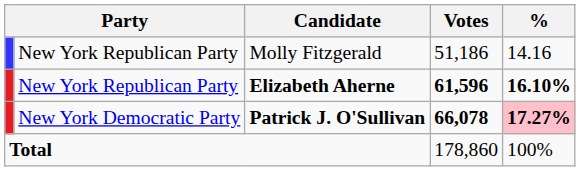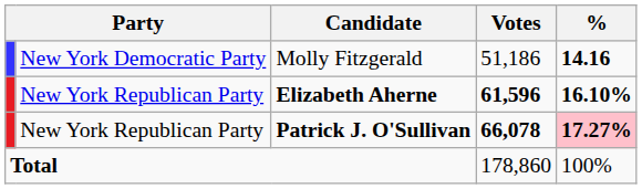Molly Fitzgerald | column 2: New York Republican Party -> New York Democratic Party
Molly Fitzgerald | %: normal -> bold
Patrick J. O'Sullivan | column 2: New York Democratic Party -> New York Republican Party
